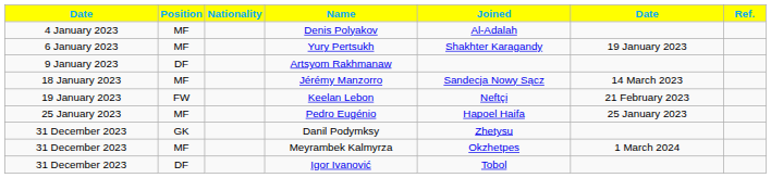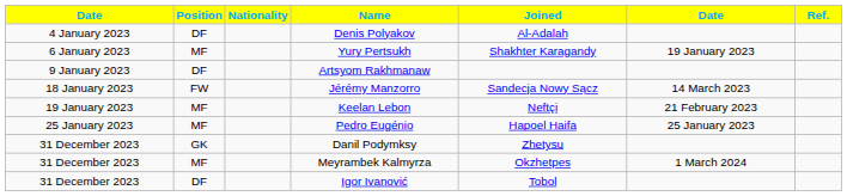Denis Polyakov | Position: MF -> DF
Jérémy Manzorro | Position: MF -> FW
Keelan Lebon | Position: FW -> MF
